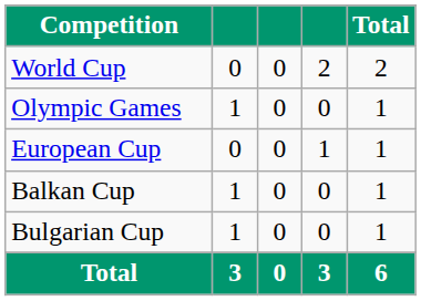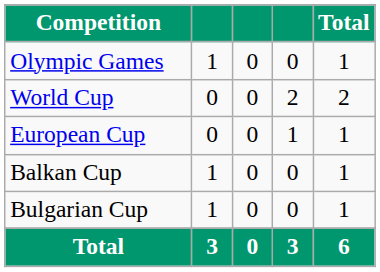rows swapped: Olympic Games <-> World Cup
